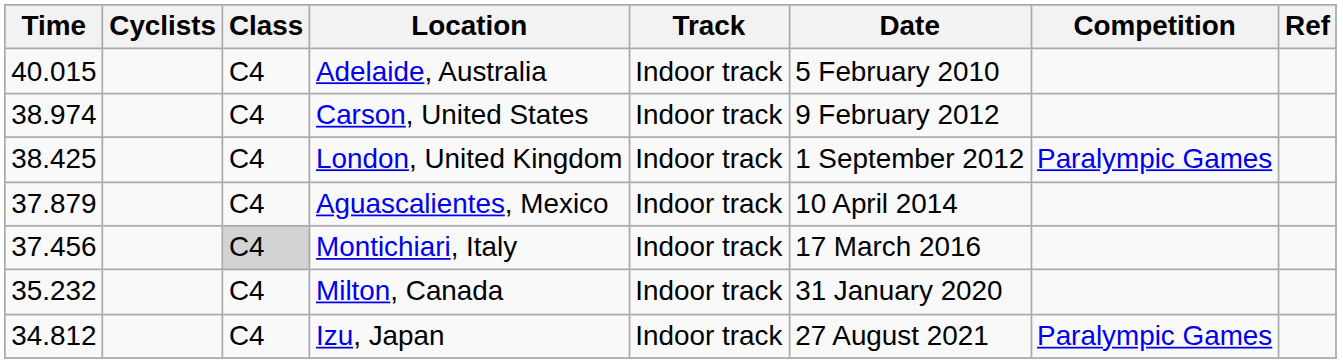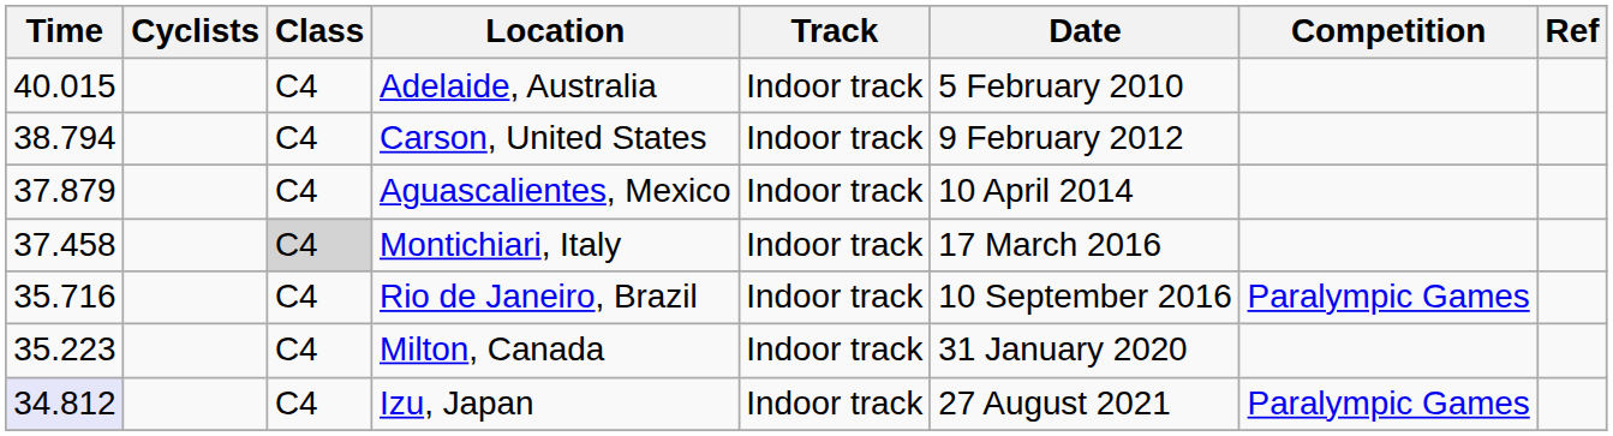Carson, United States | Time: 38.974 -> 38.794
- row: 38.425 | C4 | London, United Kingdom | Indoor track | 1 September 2012 | Paralympic Games
Montichiari, Italy | Time: 37.456 -> 37.458
+ row: 35.716 | C4 | Rio de Janeiro, Brazil | Indoor track | 10 September 2016 | Paralympic Games
Milton, Canada | Time: 35.232 -> 35.223
Izu, Japan | Time: no background -> lavender background
